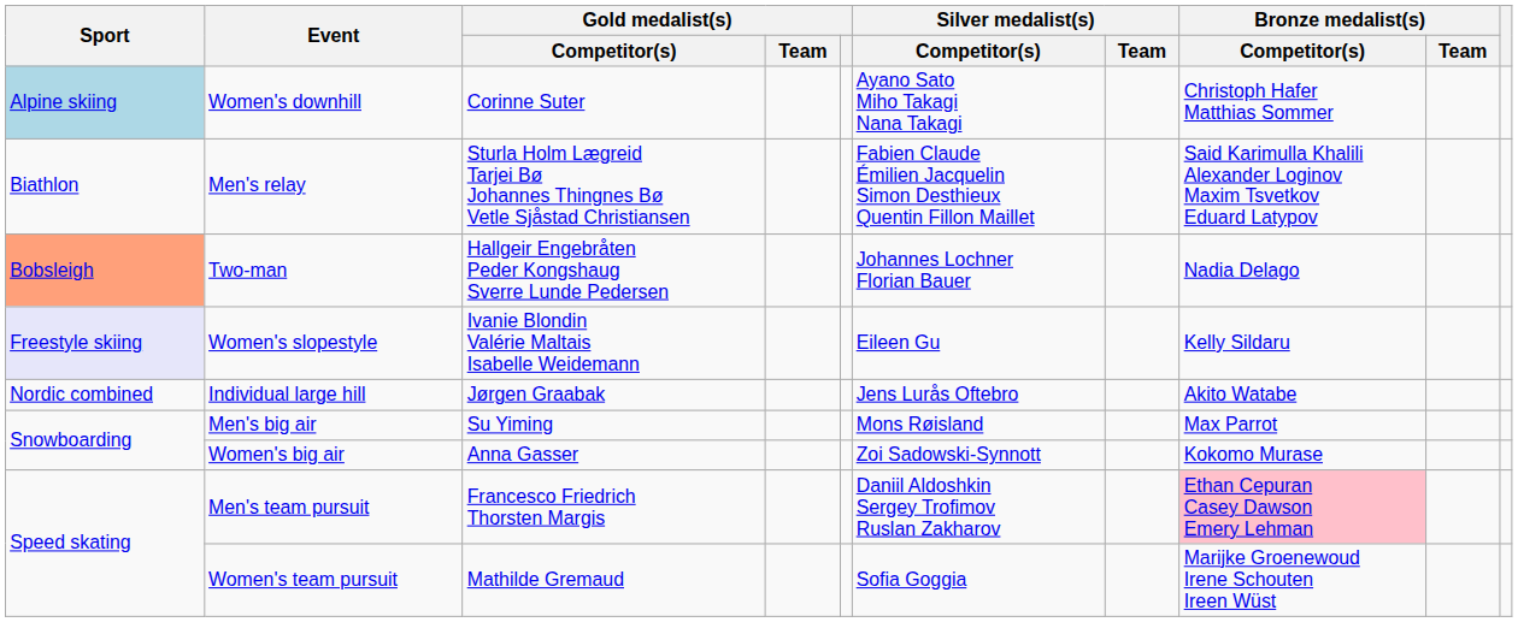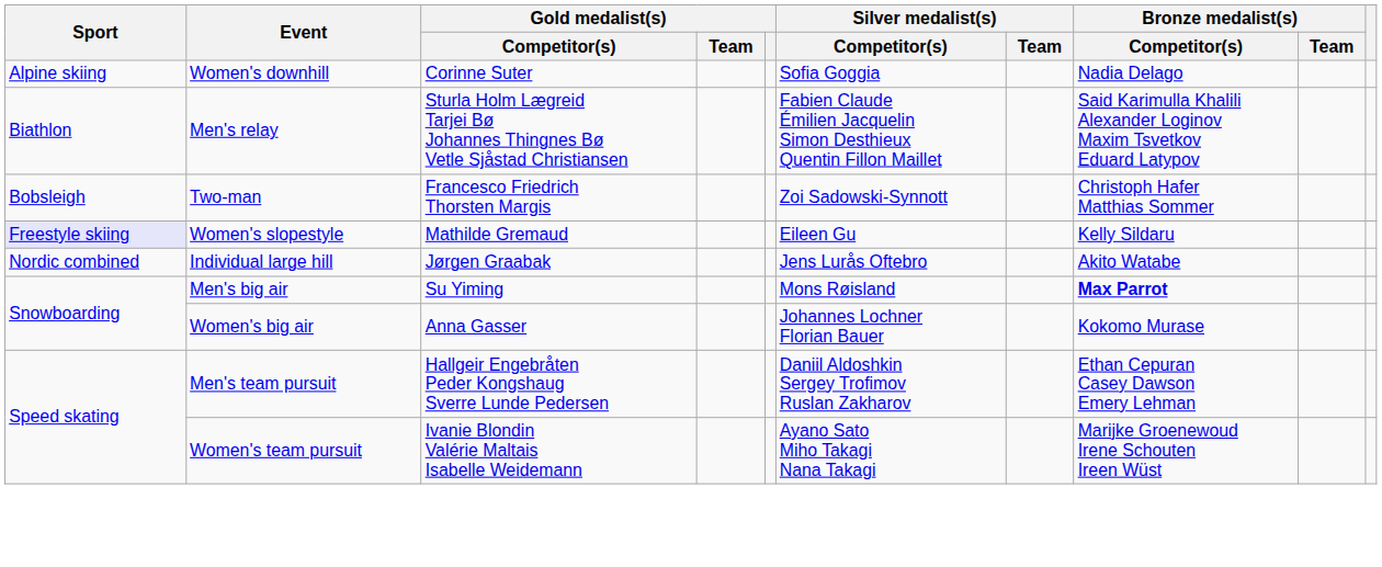Women's downhill | Sport: lightblue background -> no background
Women's downhill | Silver medalist(s) / Competitor(s): Ayano Sato Miho Takagi Nana Takagi -> Sofia Goggia
Women's downhill | Bronze medalist(s) / Competitor(s): Christoph Hafer Matthias Sommer -> Nadia Delago
Two-man | Sport: lightsalmon background -> no background
Two-man | Gold medalist(s) / Competitor(s): Hallgeir Engebråten Peder Kongshaug Sverre Lunde Pedersen -> Francesco Friedrich Thorsten Margis
Two-man | Silver medalist(s) / Competitor(s): Johannes Lochner Florian Bauer -> Zoi Sadowski-Synnott
Two-man | Bronze medalist(s) / Competitor(s): Nadia Delago -> Christoph Hafer Matthias Sommer
Women's slopestyle | Gold medalist(s) / Competitor(s): Ivanie Blondin Valérie Maltais Isabelle Weidemann -> Mathilde Gremaud
Men's big air | Bronze medalist(s) / Competitor(s): normal -> bold
Women's big air | Silver medalist(s) / Competitor(s): Zoi Sadowski-Synnott -> Johannes Lochner Florian Bauer
Men's team pursuit | Gold medalist(s) / Competitor(s): Francesco Friedrich Thorsten Margis -> Hallgeir Engebråten Peder Kongshaug Sverre Lunde Pedersen
Men's team pursuit | Bronze medalist(s) / Competitor(s): pink background -> no background
Women's team pursuit | Gold medalist(s) / Competitor(s): Mathilde Gremaud -> Ivanie Blondin Valérie Maltais Isabelle Weidemann
Women's team pursuit | Silver medalist(s) / Competitor(s): Sofia Goggia -> Ayano Sato Miho Takagi Nana Takagi
